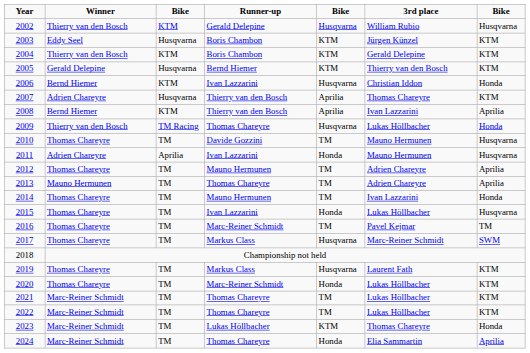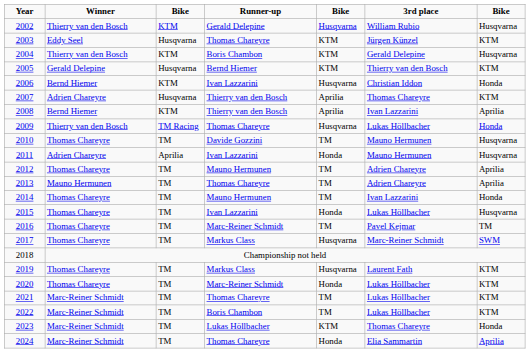2003 | Runner-up: Boris Chambon -> Thomas Chareyre
2004 | column 7: KTM -> Husqvarna
2022 | Runner-up: Thomas Chareyre -> Boris Chambon
